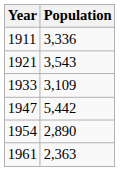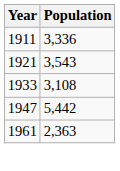1933 | Population: 3,109 -> 3,108
- row: 1954 | 2,890
